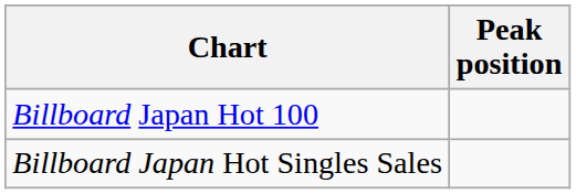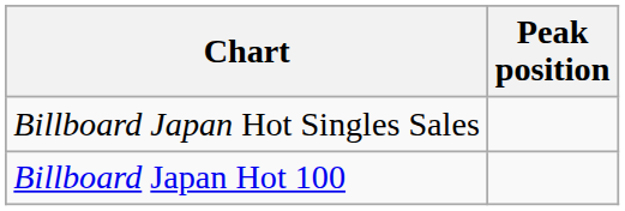rows swapped: Billboard Japan Hot 100 <-> Billboard Japan Hot Singles Sales
